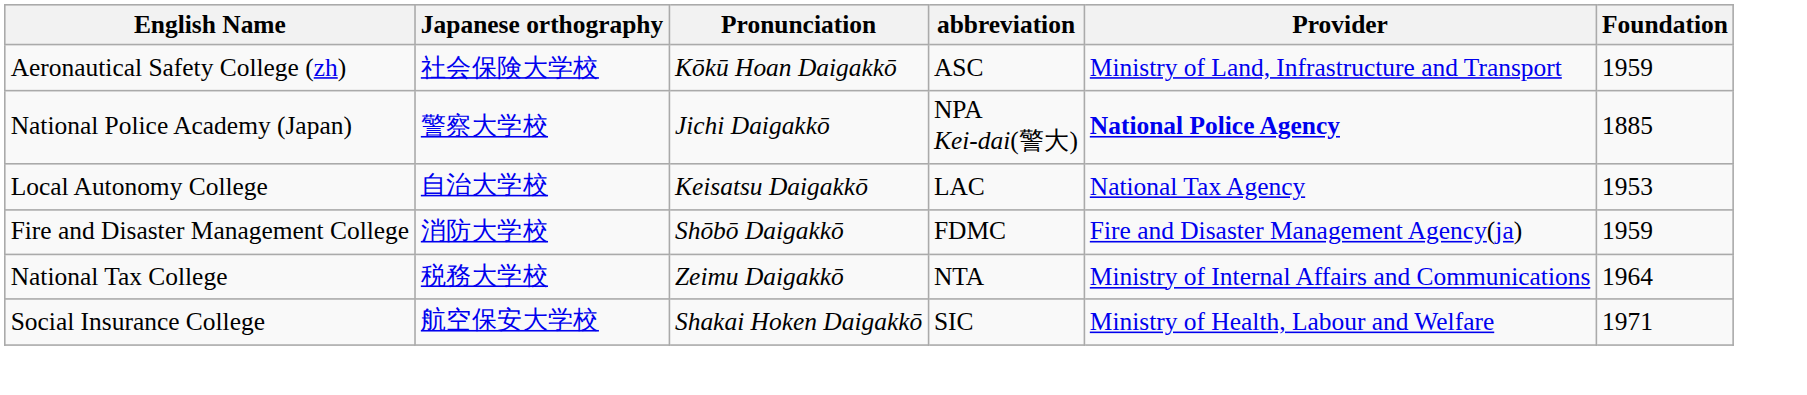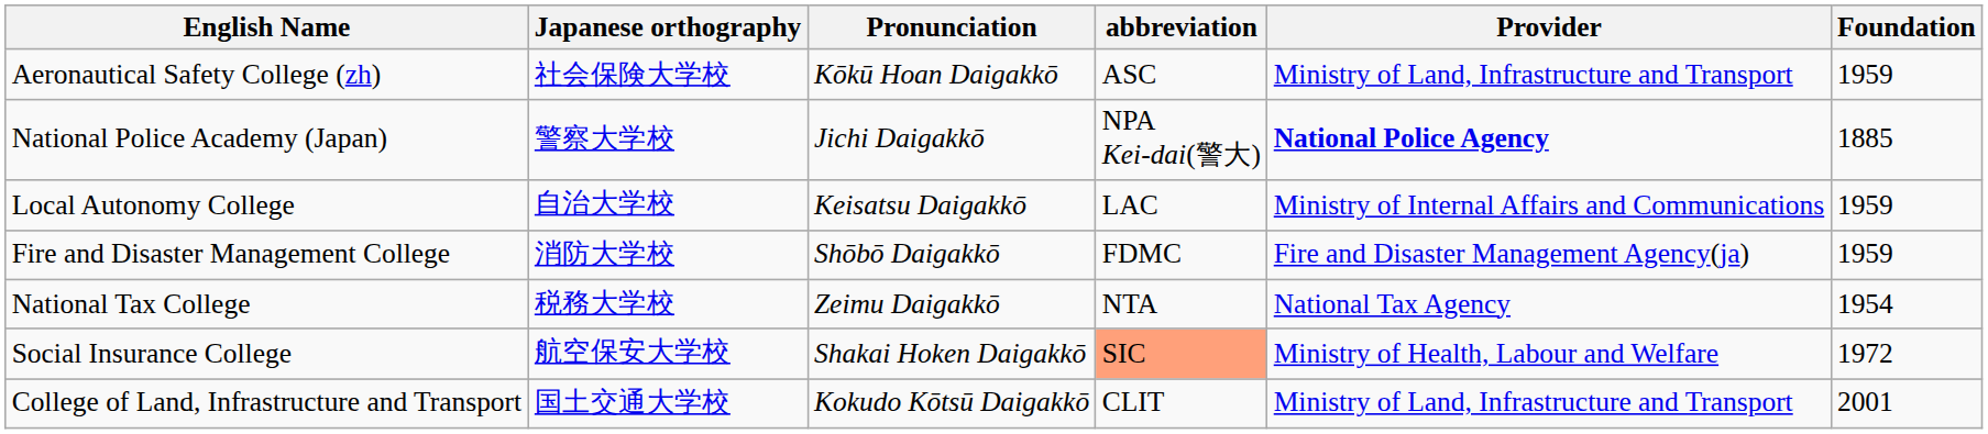Local Autonomy College | Provider: National Tax Agency -> Ministry of Internal Affairs and Communications
Local Autonomy College | Foundation: 1953 -> 1959
National Tax College | Provider: Ministry of Internal Affairs and Communications -> National Tax Agency
National Tax College | Foundation: 1964 -> 1954
Social Insurance College | abbreviation: no background -> lightsalmon background
Social Insurance College | Foundation: 1971 -> 1972
+ row: College of Land, Infrastructure and Transport | 国土交通大学校 | Kokudo Kōtsū Daigakkō | CLIT | Ministry of Land, Infrastructure and Transport | 2001
